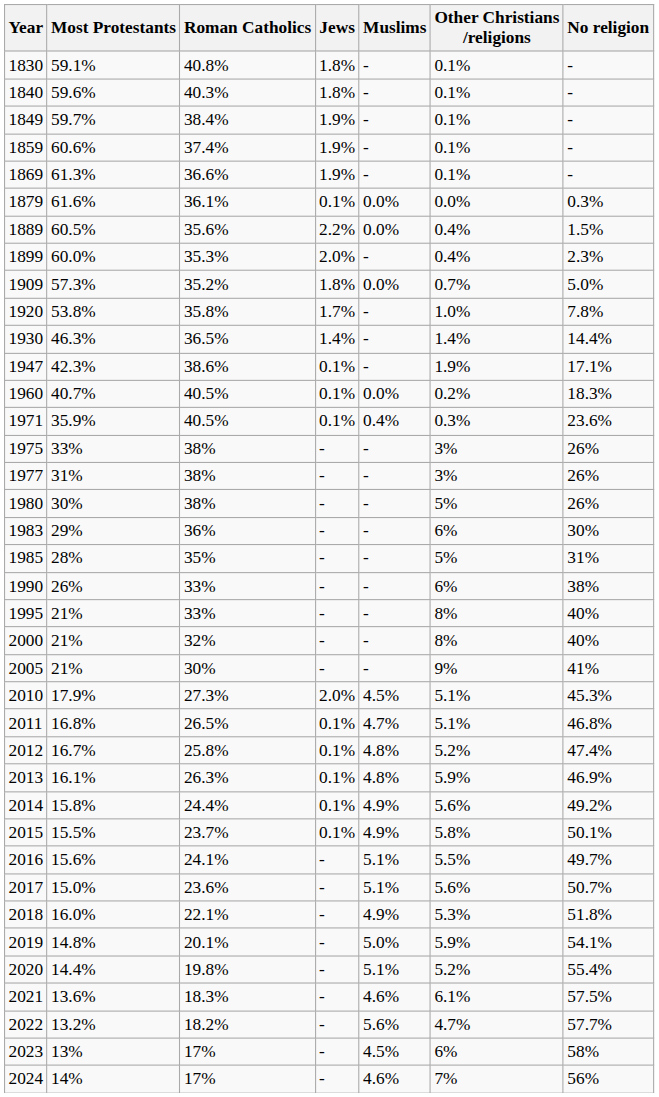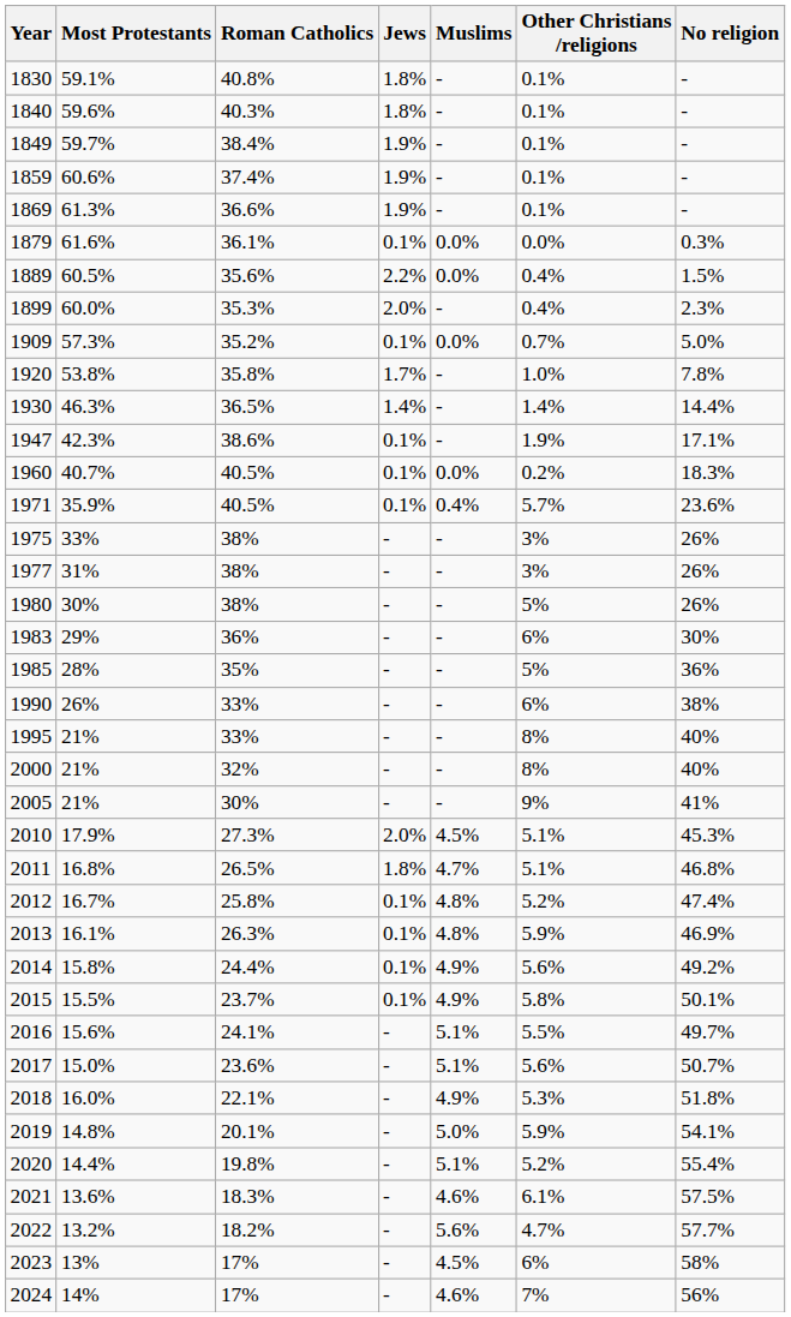1909 | Jews: 1.8% -> 0.1%
1971 | Other Christians /religions: 0.3% -> 5.7%
1985 | No religion: 31% -> 36%
2011 | Jews: 0.1% -> 1.8%
